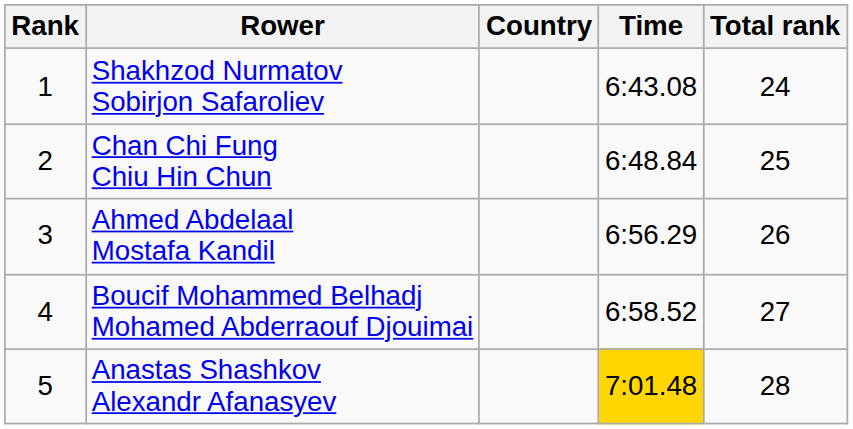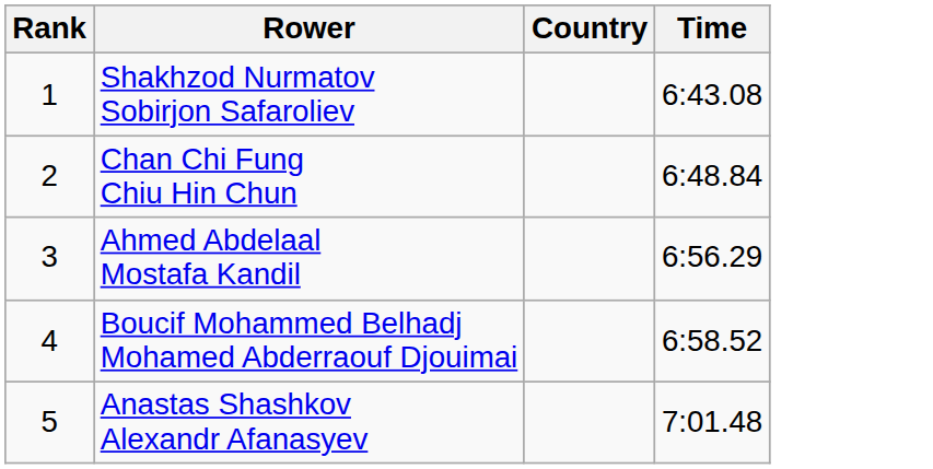- column: Total rank | 24 | 25 | 26 | 27 | 28
Anastas Shashkov Alexandr Afanasyev | Time: gold background -> no background
